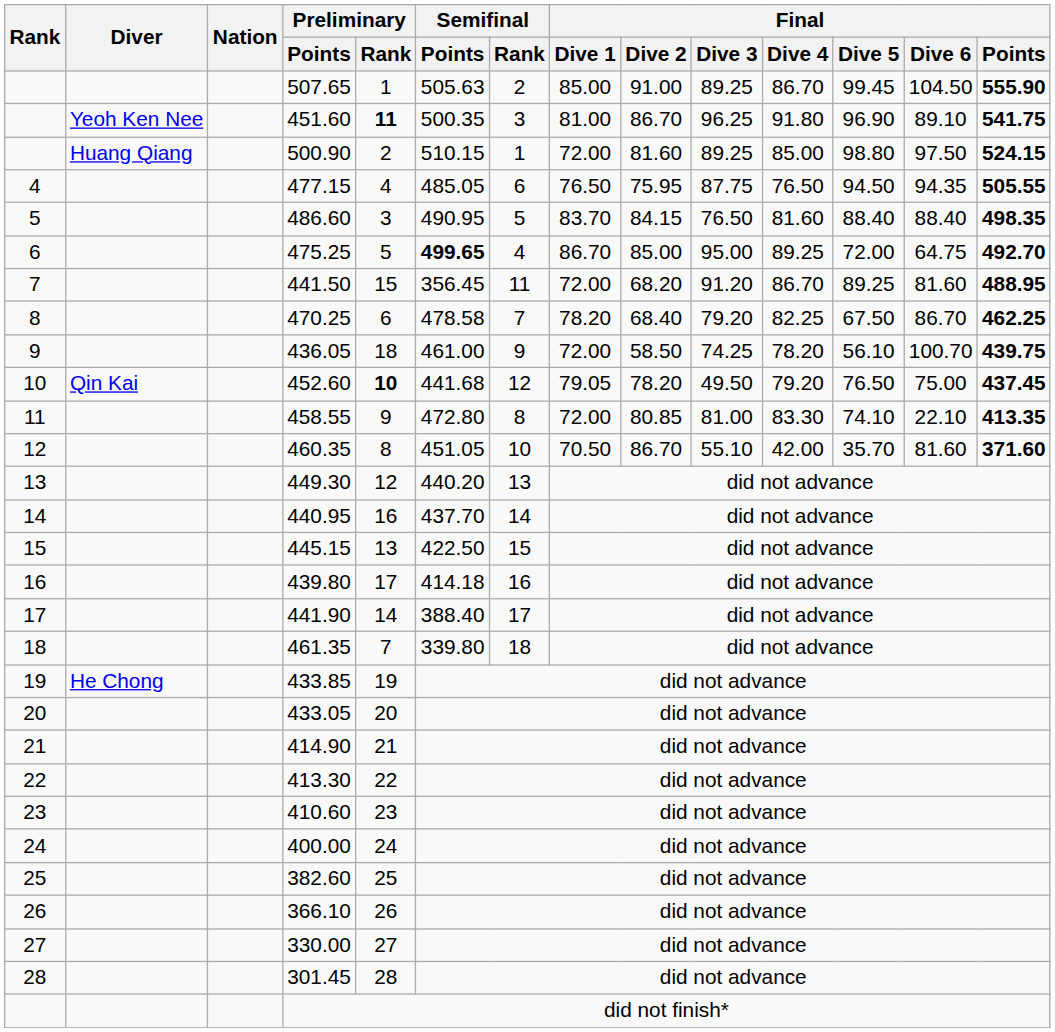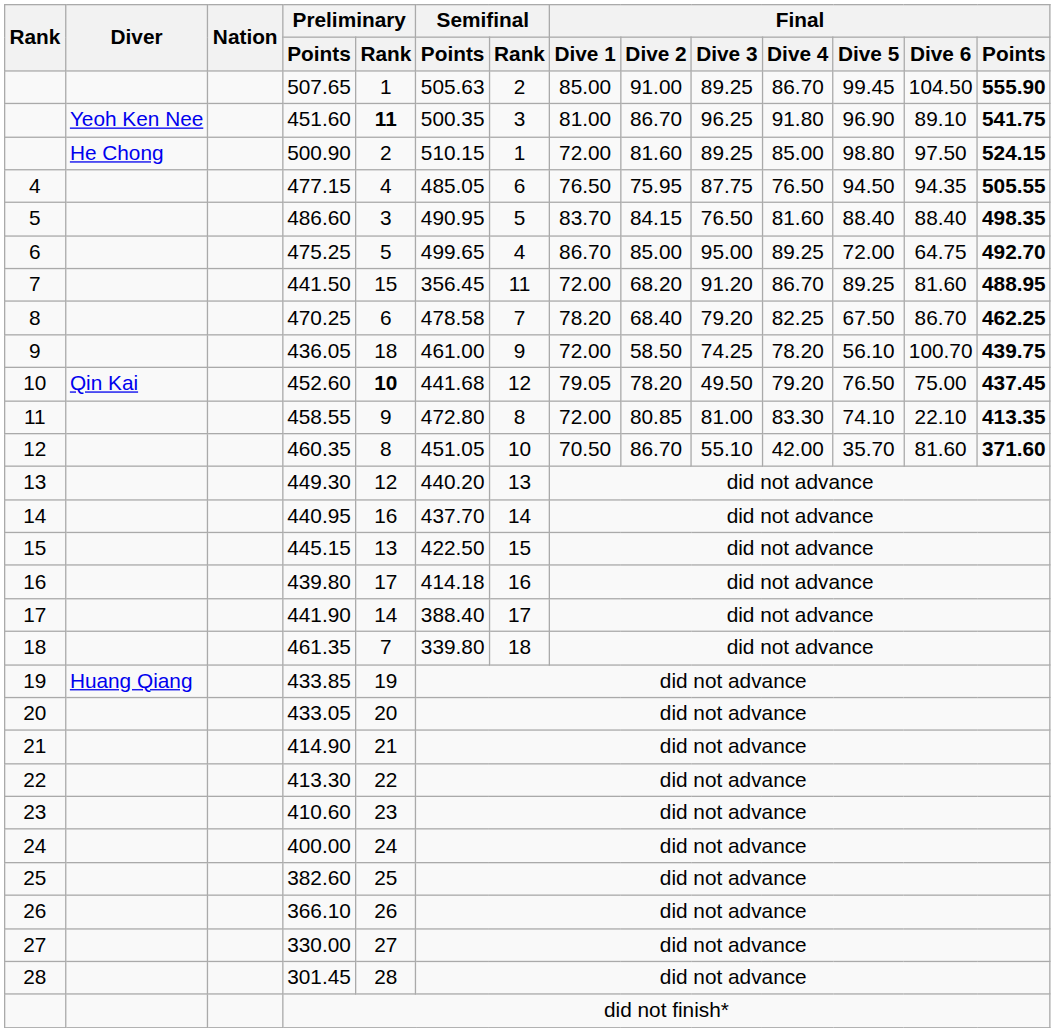500.90 | Diver: Huang Qiang -> He Chong
475.25 | Semifinal / Points: bold -> normal
433.85 | Diver: He Chong -> Huang Qiang
